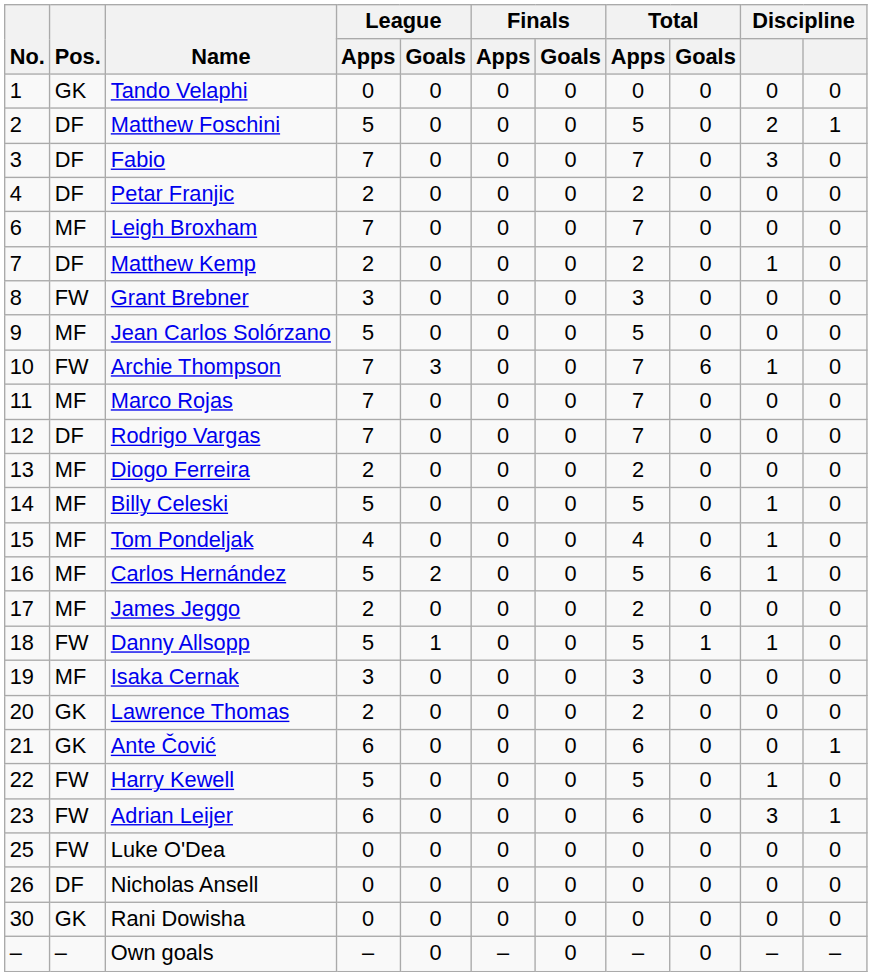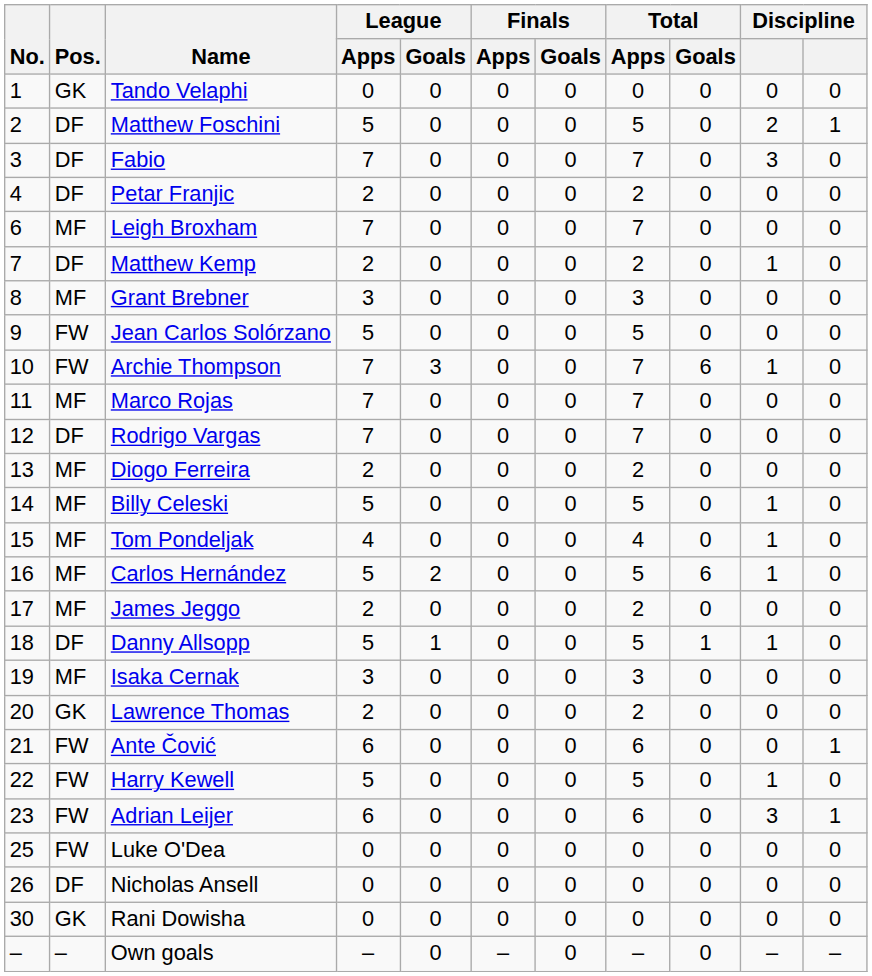Grant Brebner | Pos.: FW -> MF
Jean Carlos Solórzano | Pos.: MF -> FW
Danny Allsopp | Pos.: FW -> DF
Ante Čović | Pos.: GK -> FW
